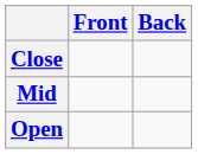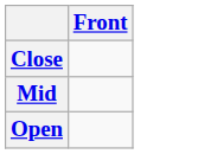- column: Back
